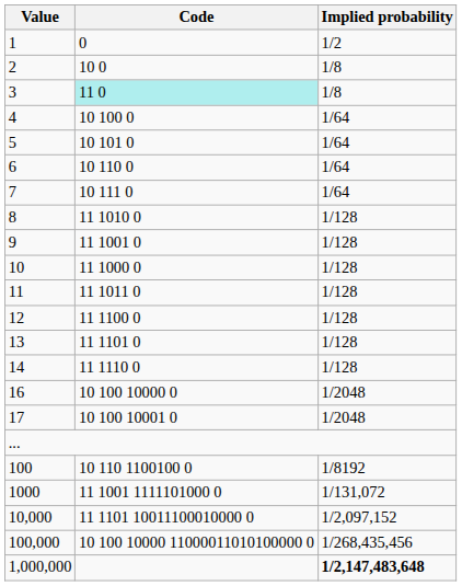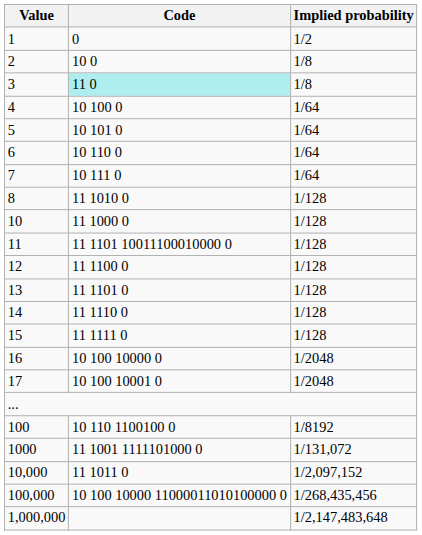- row: 9 | 11 1001 0 | 1/128
11 | Code: 11 1011 0 -> 11 1101 10011100010000 0
+ row: 15 | 11 1111 0 | 1/128
10,000 | Code: 11 1101 10011100010000 0 -> 11 1011 0
1,000,000 | Implied probability: bold -> normal
